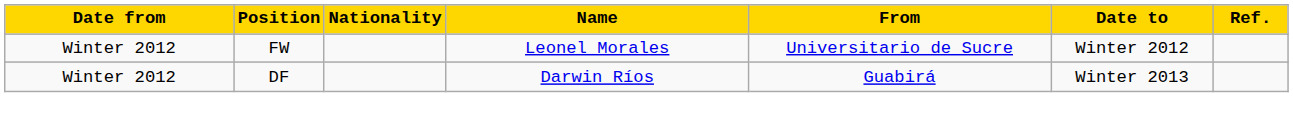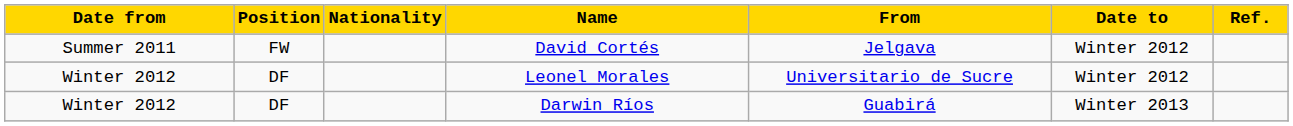+ row: Summer 2011 | FW | David Cortés | Jelgava | Winter 2012
Leonel Morales | Position: FW -> DF
